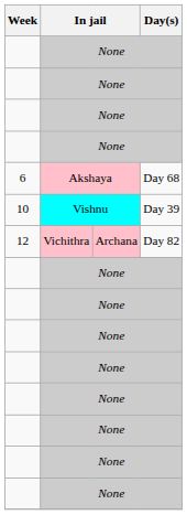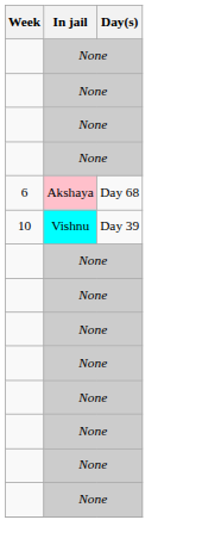- row: 12 | Vichithra | Archana | Day 82
